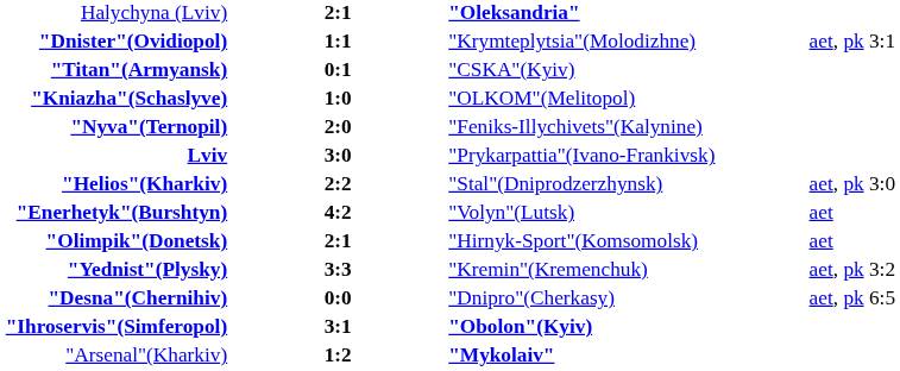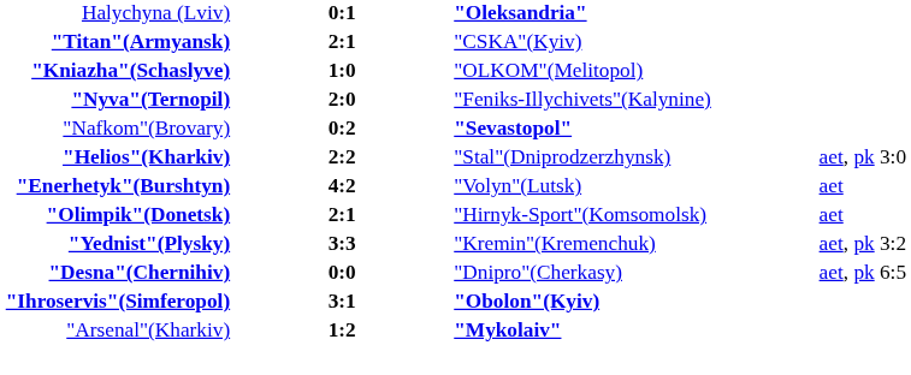Halychyna (Lviv) | column 2: 2:1 -> 0:1
- row: "Dnister"(Ovidiopol) | 1:1 | "Krymteplytsia"(Molodizhne) | aet, pk 3:1
"Titan"(Armyansk) | column 2: 0:1 -> 2:1
+ row: "Nafkom"(Brovary) | 0:2 | "Sevastopol"
- row: Lviv | 3:0 | "Prykarpattia"(Ivano-Frankivsk)
